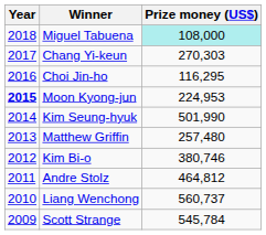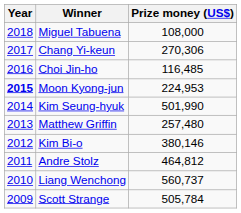Miguel Tabuena | Prize money (US$): paleturquoise background -> no background
Chang Yi-keun | Prize money (US$): 270,303 -> 270,306
Choi Jin-ho | Prize money (US$): 116,295 -> 116,485
Kim Bi-o | Prize money (US$): 380,746 -> 380,146
Scott Strange | Prize money (US$): 545,784 -> 505,784
